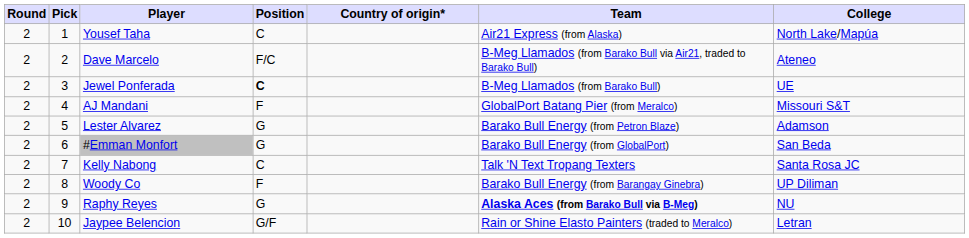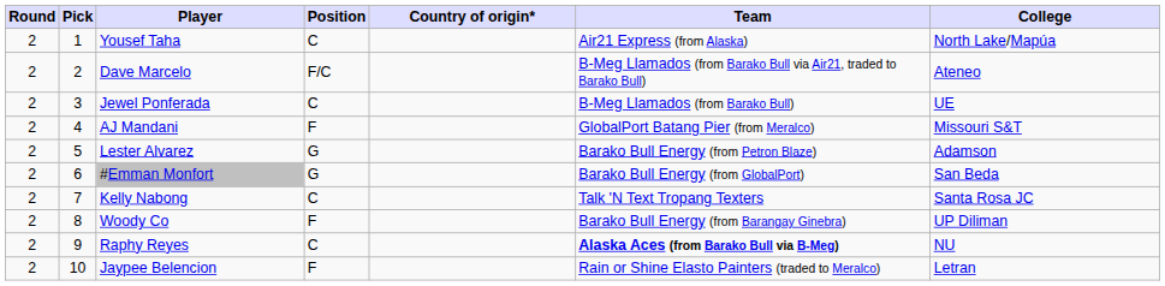Jewel Ponferada | Position: bold -> normal
Raphy Reyes | Position: G -> C
Jaypee Belencion | Position: G/F -> F
